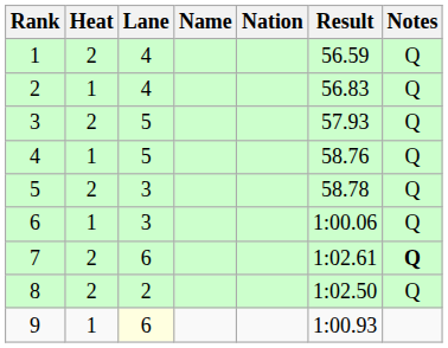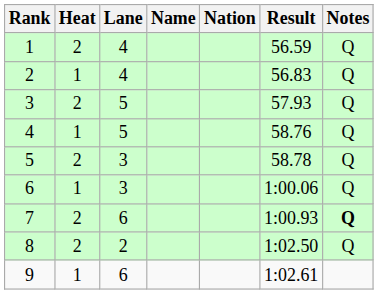7 | Result: 1:02.61 -> 1:00.93
9 | Lane: lightyellow background -> no background
9 | Result: 1:00.93 -> 1:02.61
